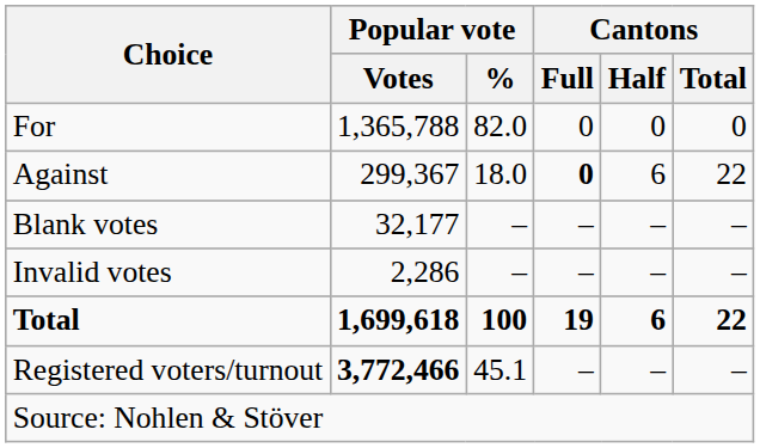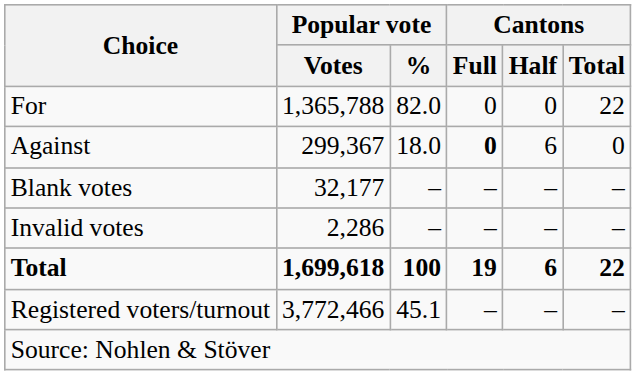For | Cantons / Total: 0 -> 22
Against | Cantons / Total: 22 -> 0
Registered voters/turnout | Popular vote / Votes: bold -> normal
